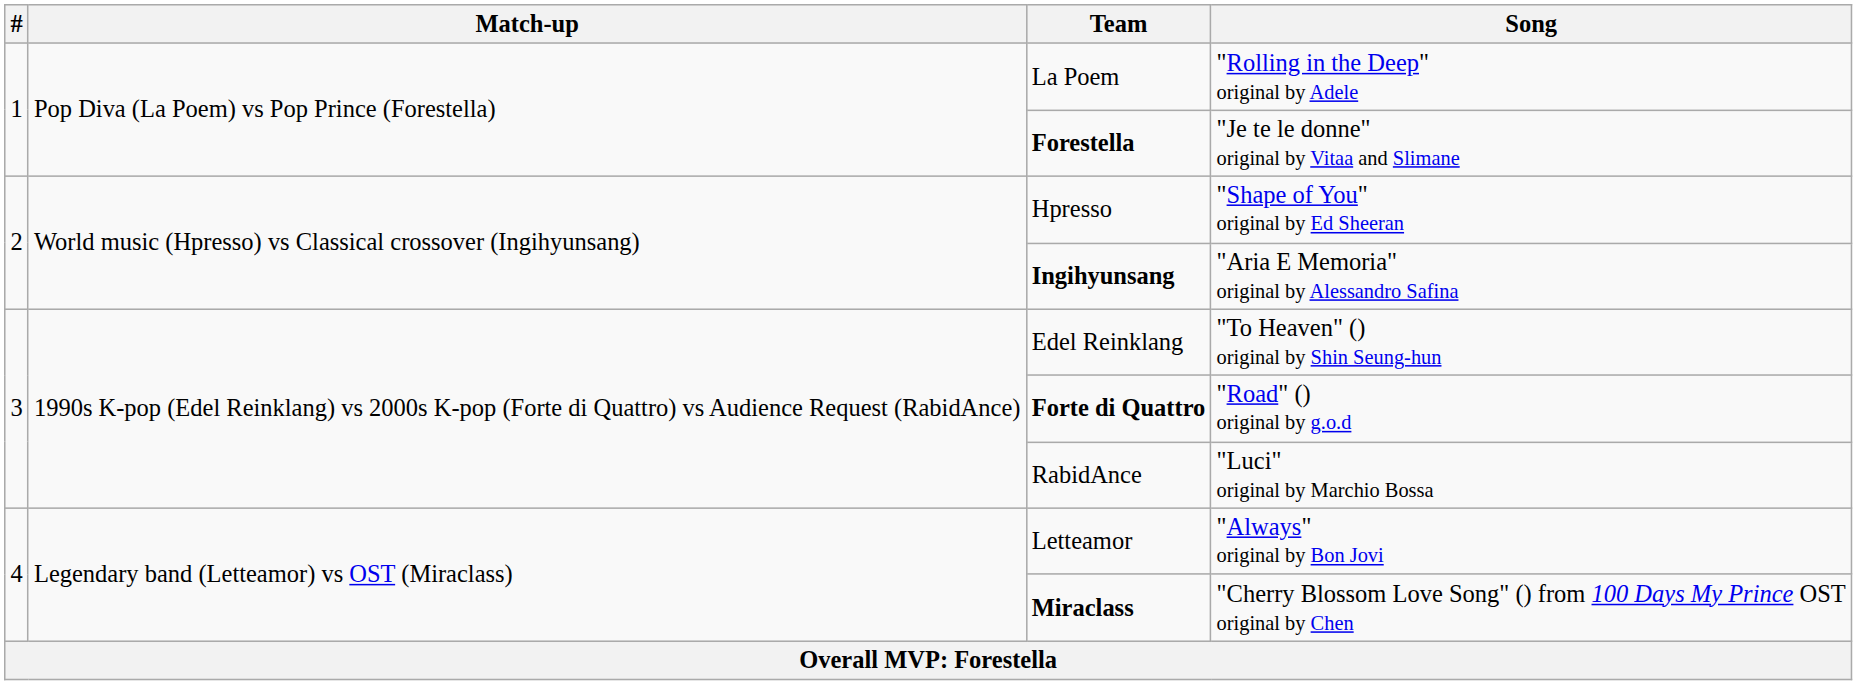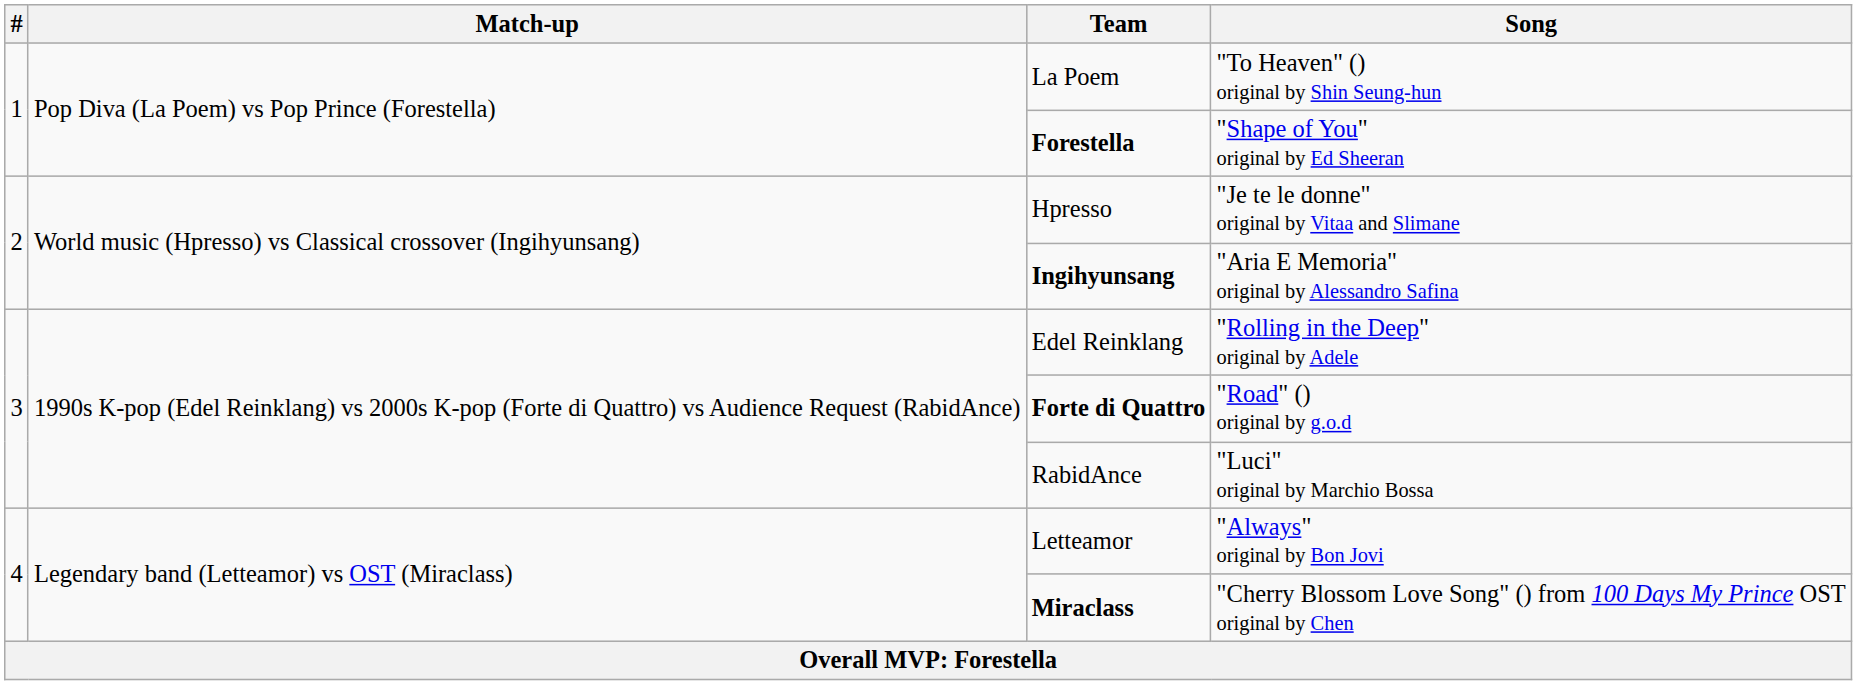La Poem | Song: "Rolling in the Deep" original by Adele -> "To Heaven" () original by Shin Seung-hun
Forestella | Song: "Je te le donne" original by Vitaa and Slimane -> "Shape of You" original by Ed Sheeran
Hpresso | Song: "Shape of You" original by Ed Sheeran -> "Je te le donne" original by Vitaa and Slimane
Edel Reinklang | Song: "To Heaven" () original by Shin Seung-hun -> "Rolling in the Deep" original by Adele
